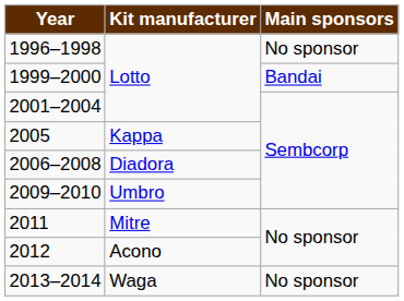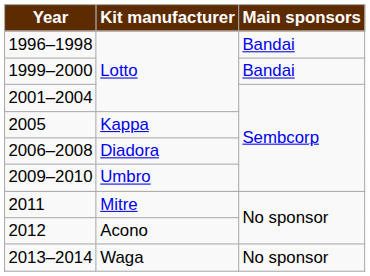1996–1998 | Main sponsors: No sponsor -> Bandai
